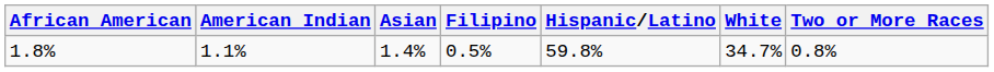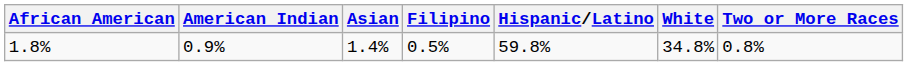1.8% | American Indian: 1.1% -> 0.9%
1.8% | White: 34.7% -> 34.8%
